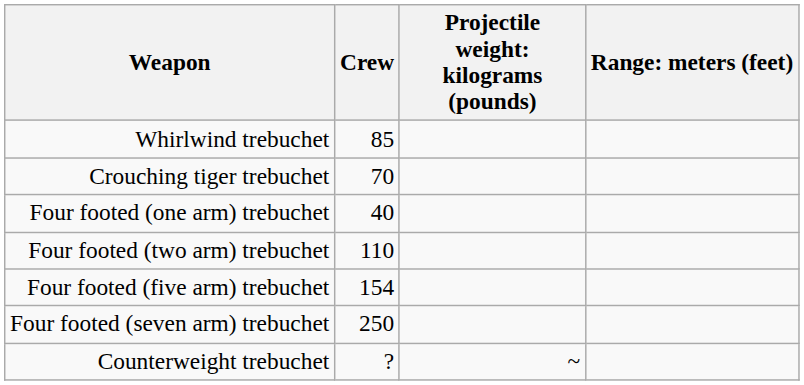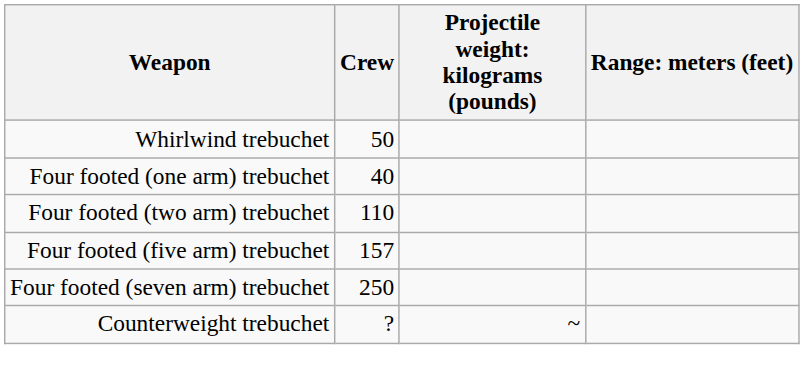Whirlwind trebuchet | Crew: 85 -> 50
- row: Crouching tiger trebuchet | 70
Four footed (five arm) trebuchet | Crew: 154 -> 157
